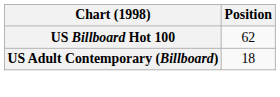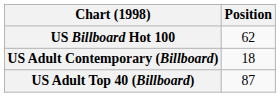+ row: US Adult Top 40 (Billboard) | 87
